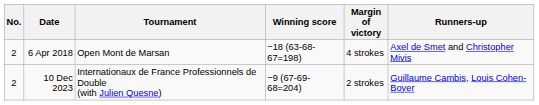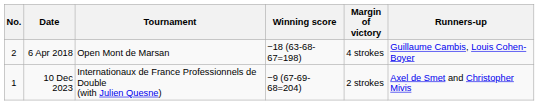6 Apr 2018 | Runners-up: Axel de Smet and Christopher Mivis -> Guillaume Cambis, Louis Cohen-Boyer
10 Dec 2023 | No.: 2 -> 1
10 Dec 2023 | Runners-up: Guillaume Cambis, Louis Cohen-Boyer -> Axel de Smet and Christopher Mivis
